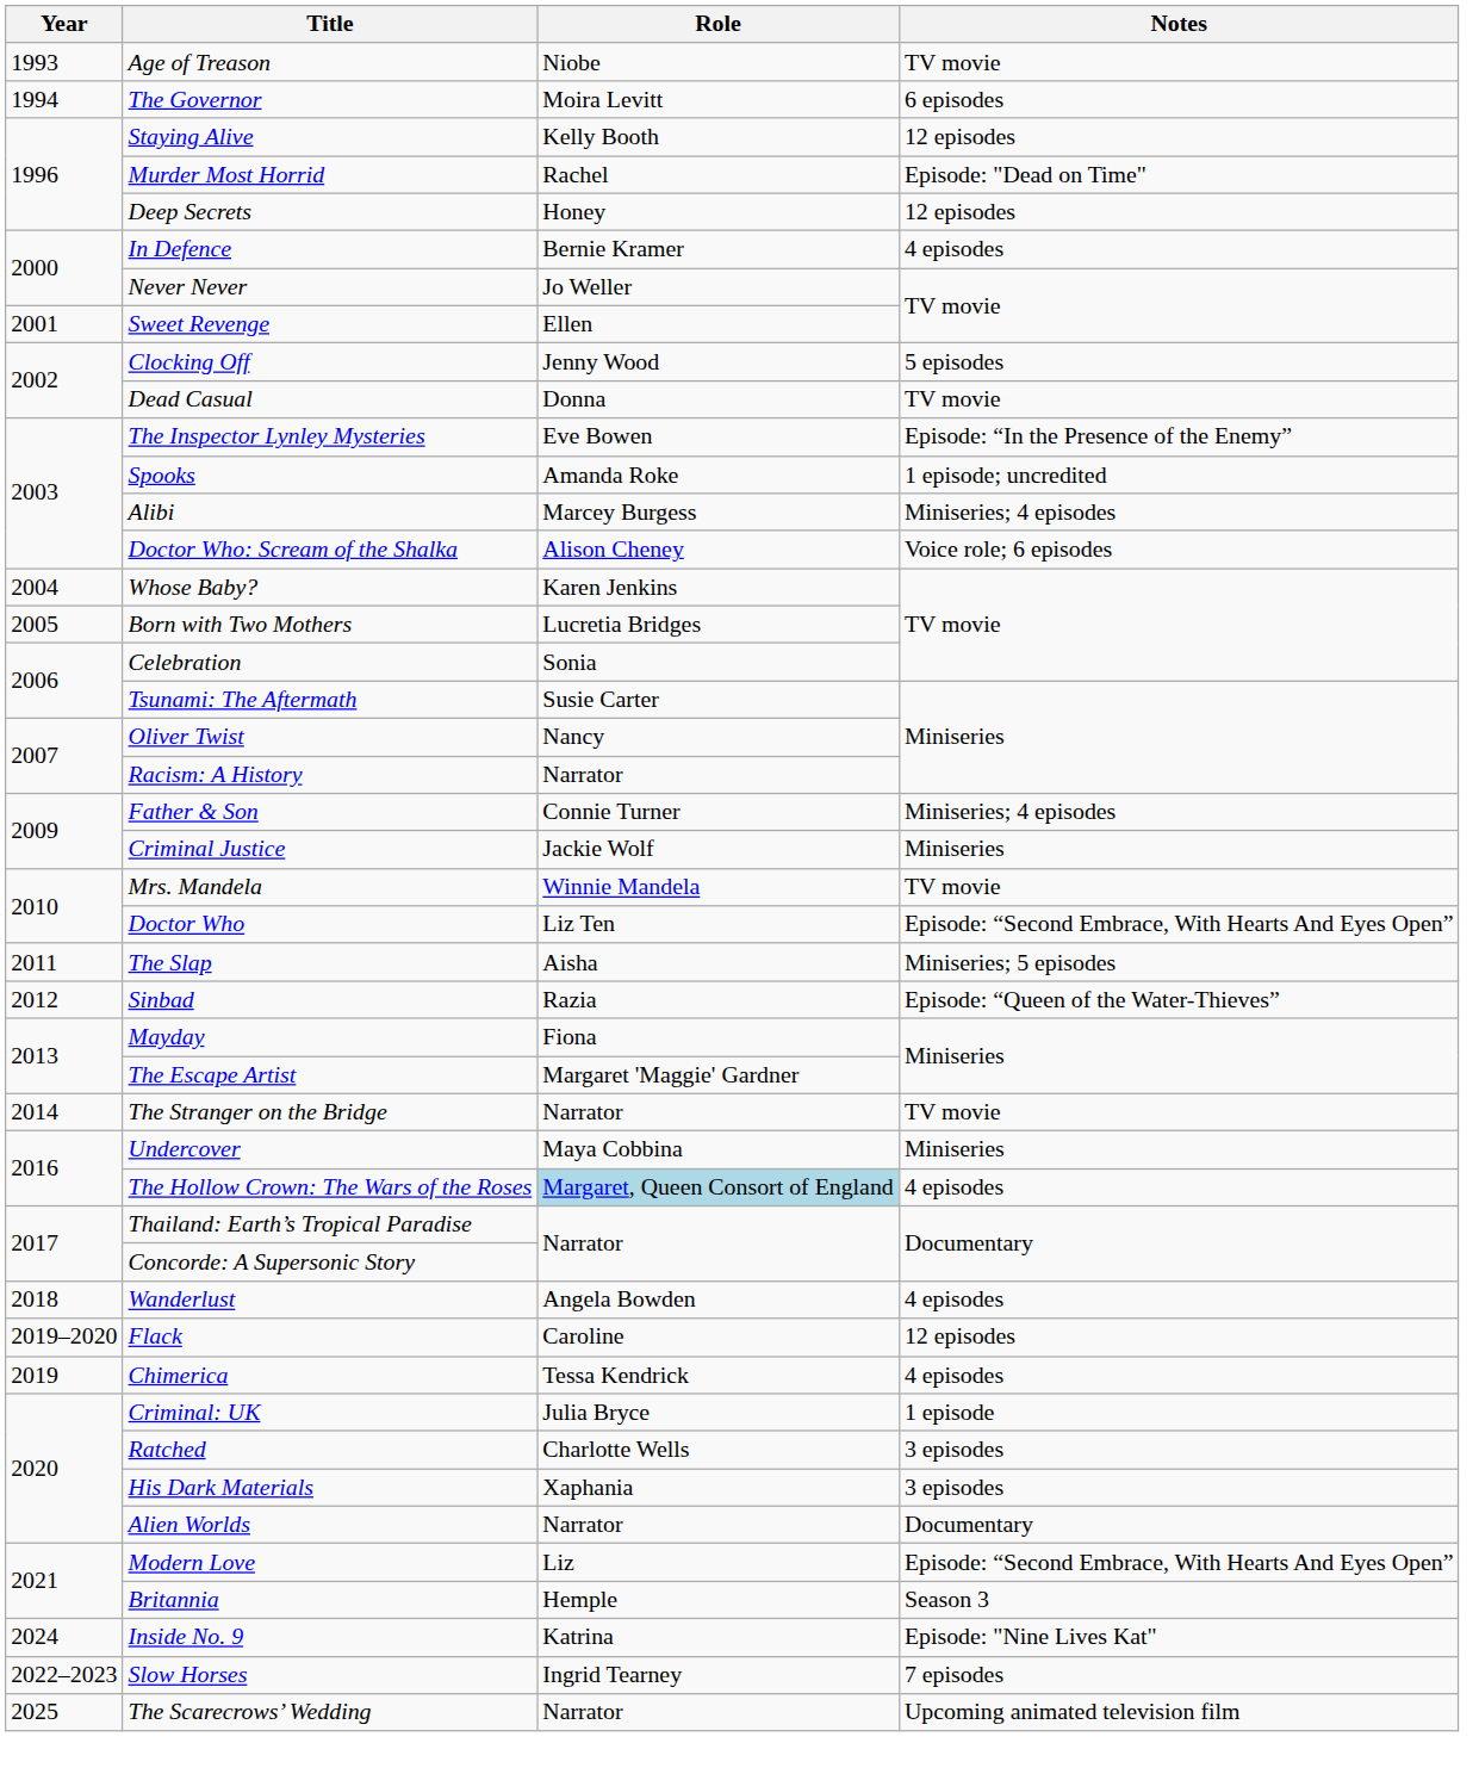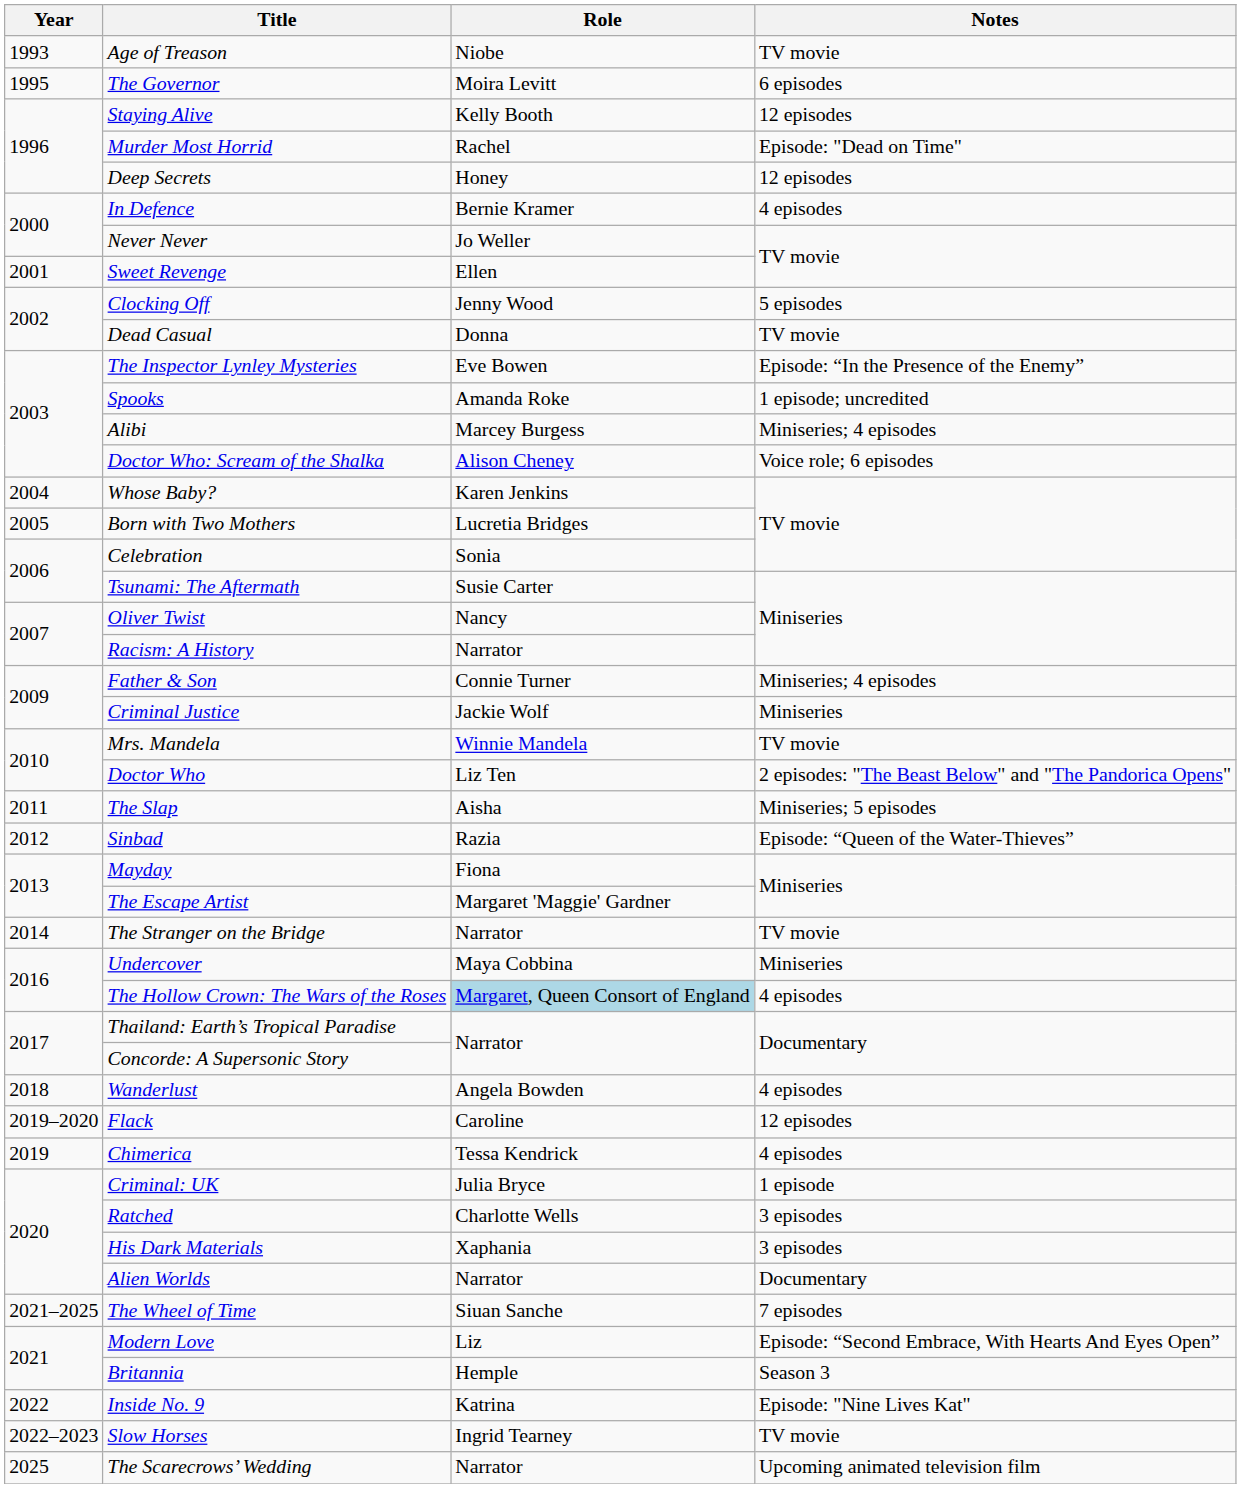The Governor | Year: 1994 -> 1995
Doctor Who | Notes: Episode: “Second Embrace, With Hearts And Eyes Open” -> 2 episodes: "The Beast Below" and "The Pandorica Opens"
+ row: 2021–2025 | The Wheel of Time | Siuan Sanche | 7 episodes
Inside No. 9 | Year: 2024 -> 2022
Slow Horses | Notes: 7 episodes -> TV movie
